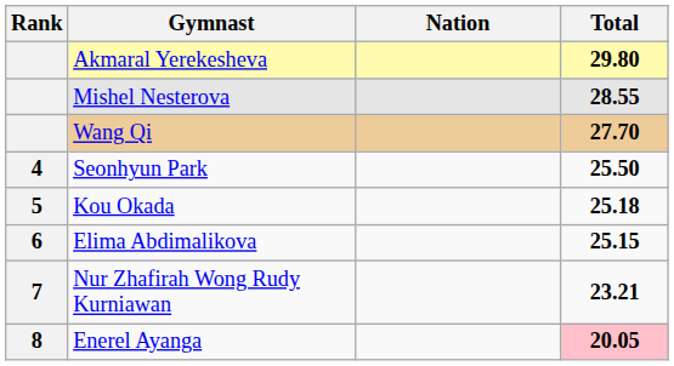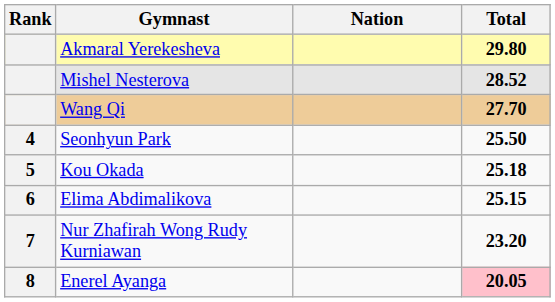Mishel Nesterova | Total: 28.55 -> 28.52
Nur Zhafirah Wong Rudy Kurniawan | Total: 23.21 -> 23.20
